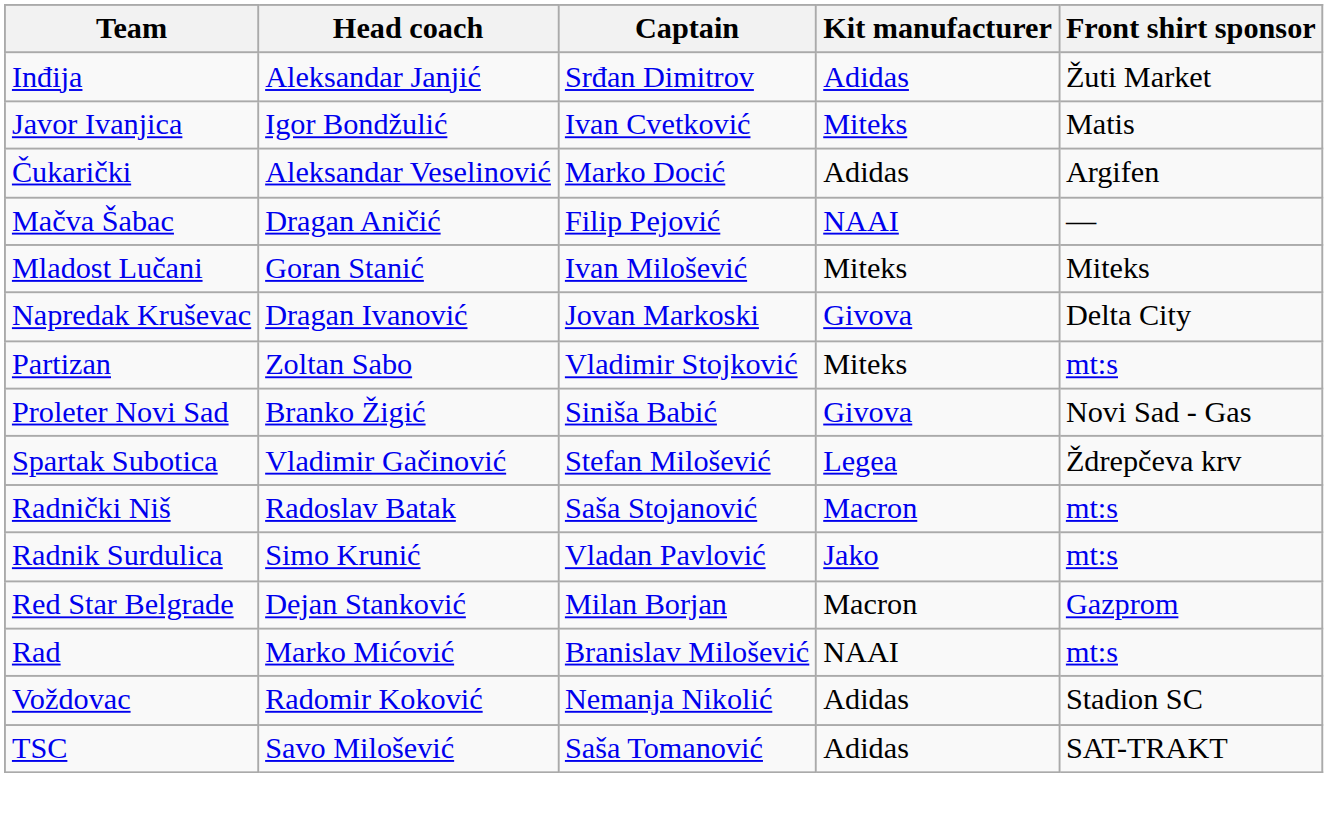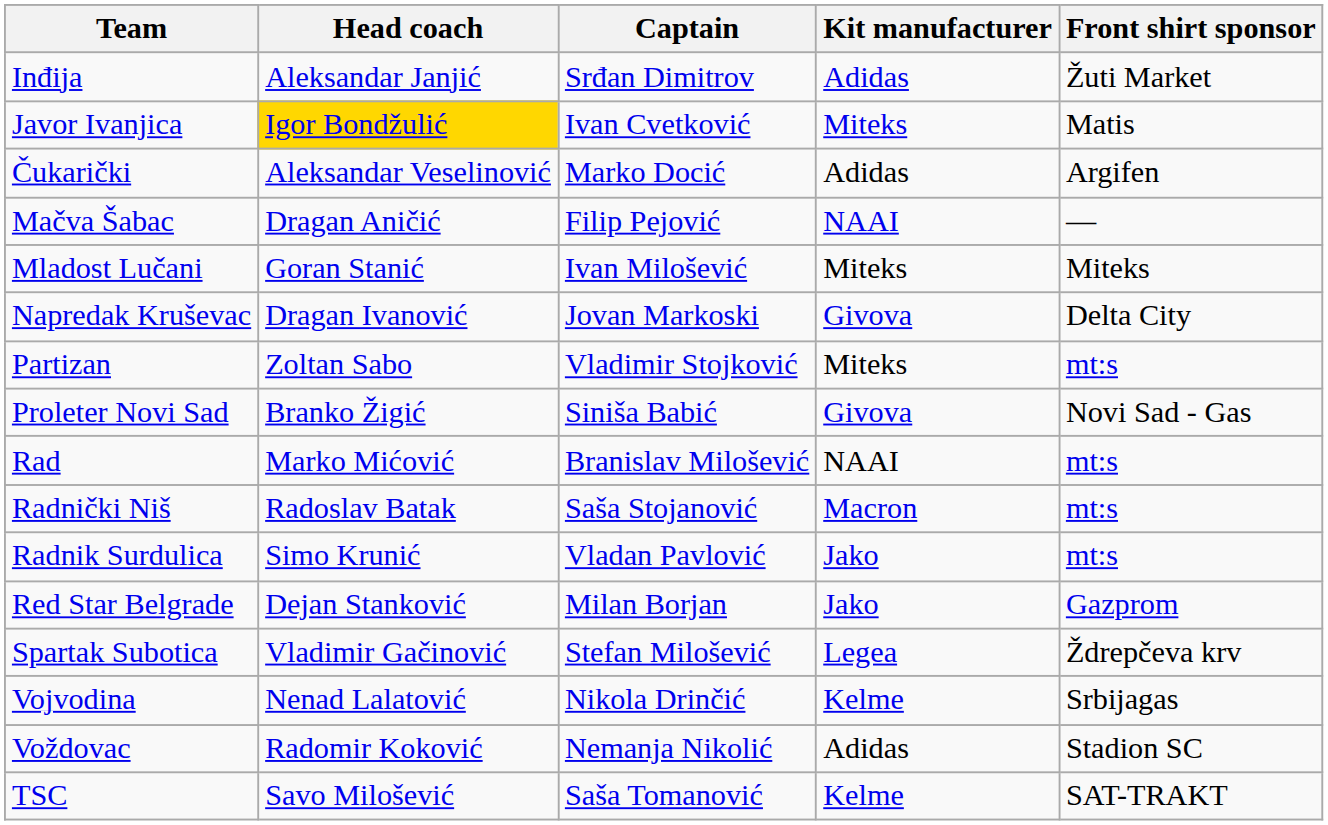Javor Ivanjica | Head coach: no background -> gold background
rows swapped: Rad <-> Spartak Subotica
Red Star Belgrade | Kit manufacturer: Macron -> Jako
+ row: Vojvodina | Nenad Lalatović | Nikola Drinčić | Kelme | Srbijagas
TSC | Kit manufacturer: Adidas -> Kelme
